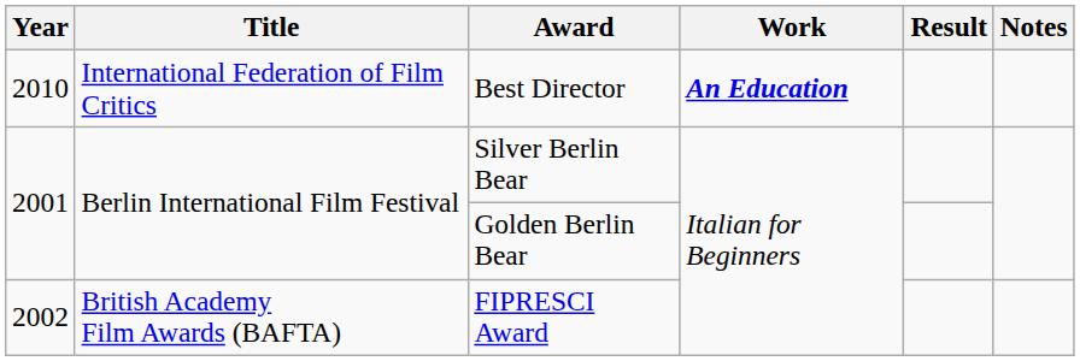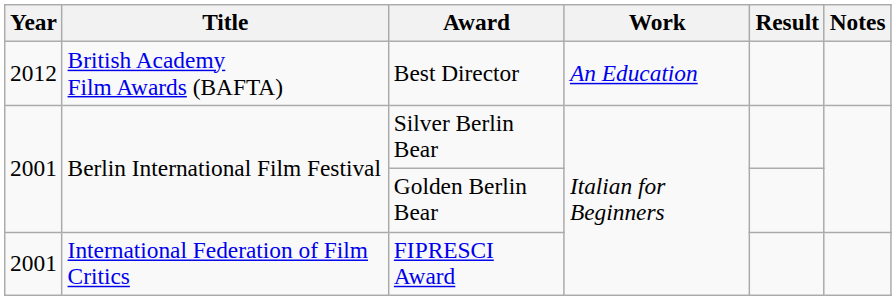Best Director | Year: 2010 -> 2012
Best Director | Title: International Federation of Film Critics -> British Academy Film Awards (BAFTA)
Best Director | Work: bold -> normal
FIPRESCI Award | Year: 2002 -> 2001
FIPRESCI Award | Title: British Academy Film Awards (BAFTA) -> International Federation of Film Critics
